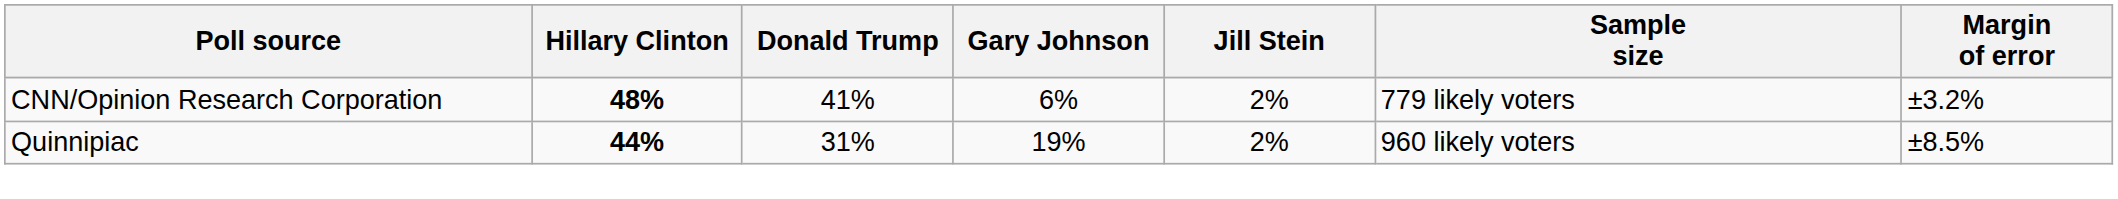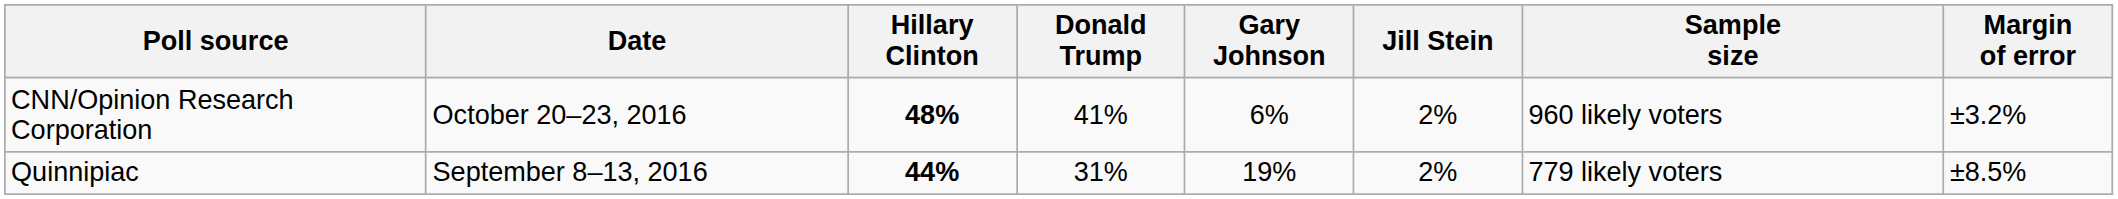+ column: Date | October 20–23, 2016 | September 8–13, 2016
CNN/Opinion Research Corporation | Sample size: 779 likely voters -> 960 likely voters
Quinnipiac | Sample size: 960 likely voters -> 779 likely voters
